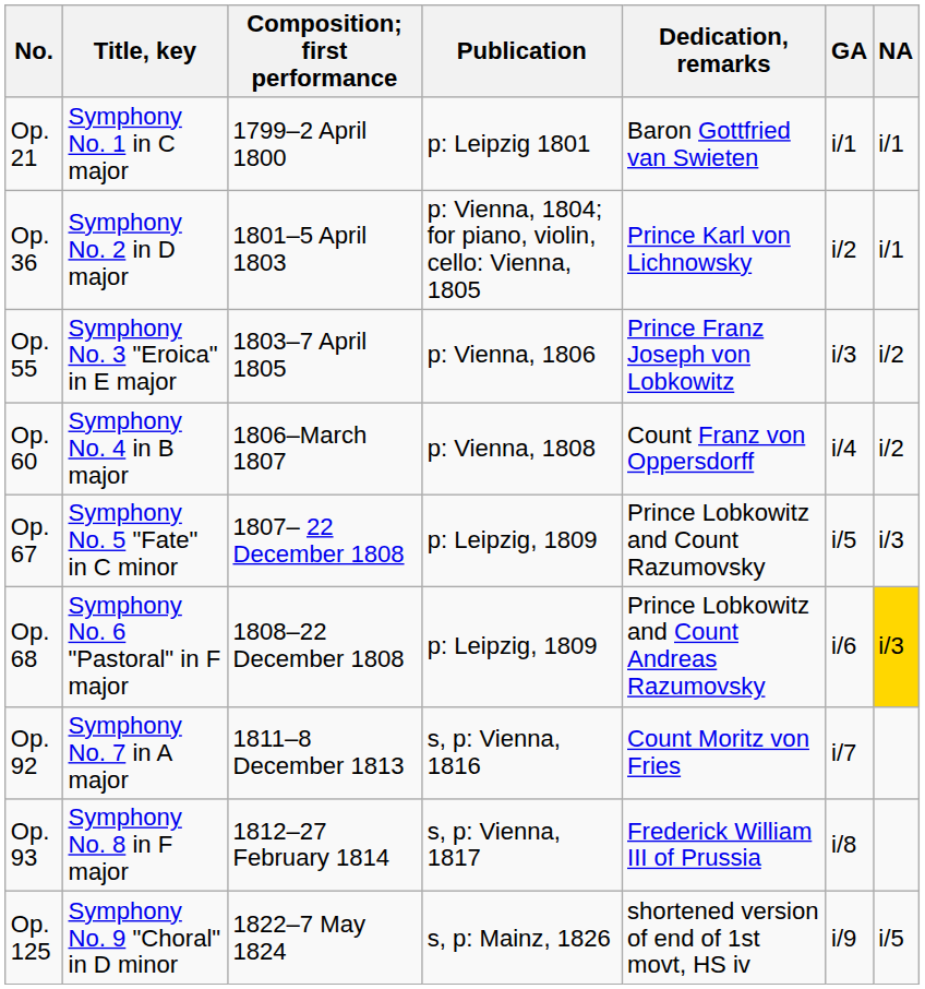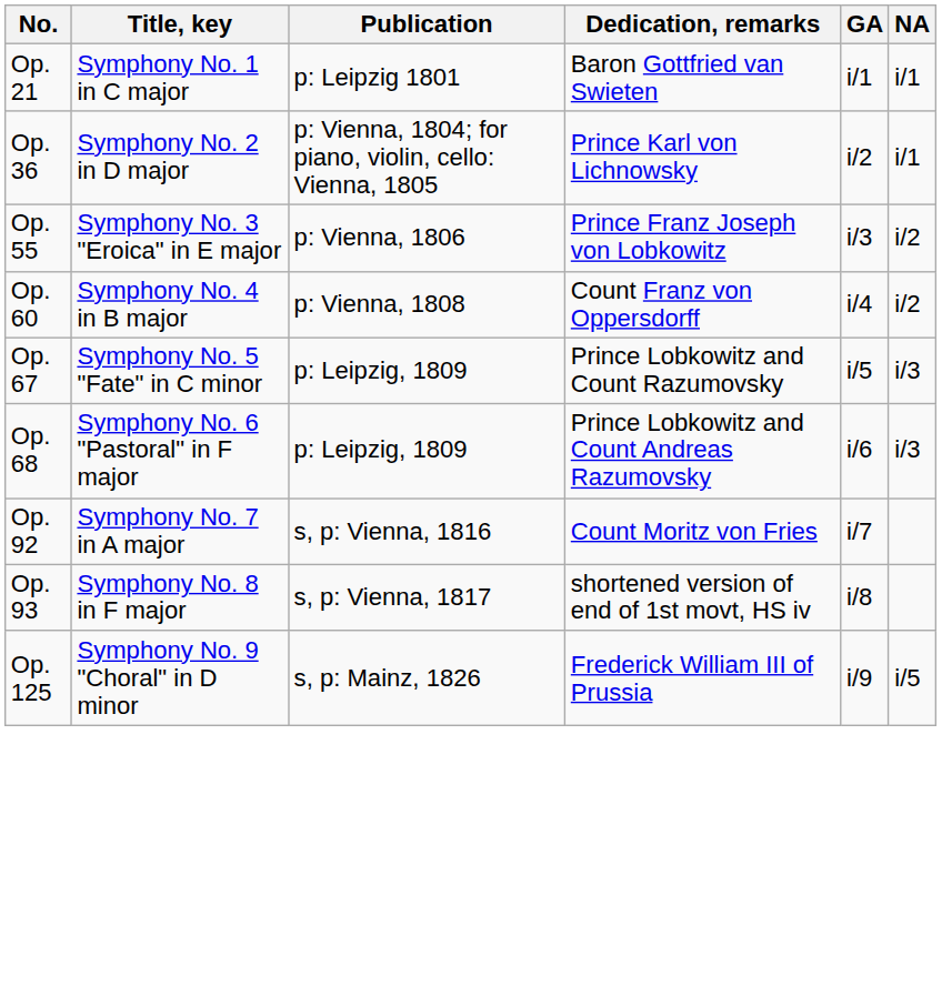- column: Composition; first performance | 1799–2 April 1800 | 1801–5 April 1803 | 1803–7 April 1805 | 1806–March 1807 | 1807– 22 December 1808 | 1808–22 December 1808 | 1811–8 December 1813 | 1812–27 February 1814 | 1822–7 May 1824
Op. 68 | NA: gold background -> no background
Op. 93 | Dedication, remarks: Frederick William III of Prussia -> shortened version of end of 1st movt, HS iv
Op. 125 | Dedication, remarks: shortened version of end of 1st movt, HS iv -> Frederick William III of Prussia
